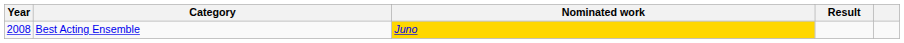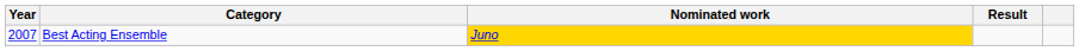Best Acting Ensemble | Year: 2008 -> 2007
